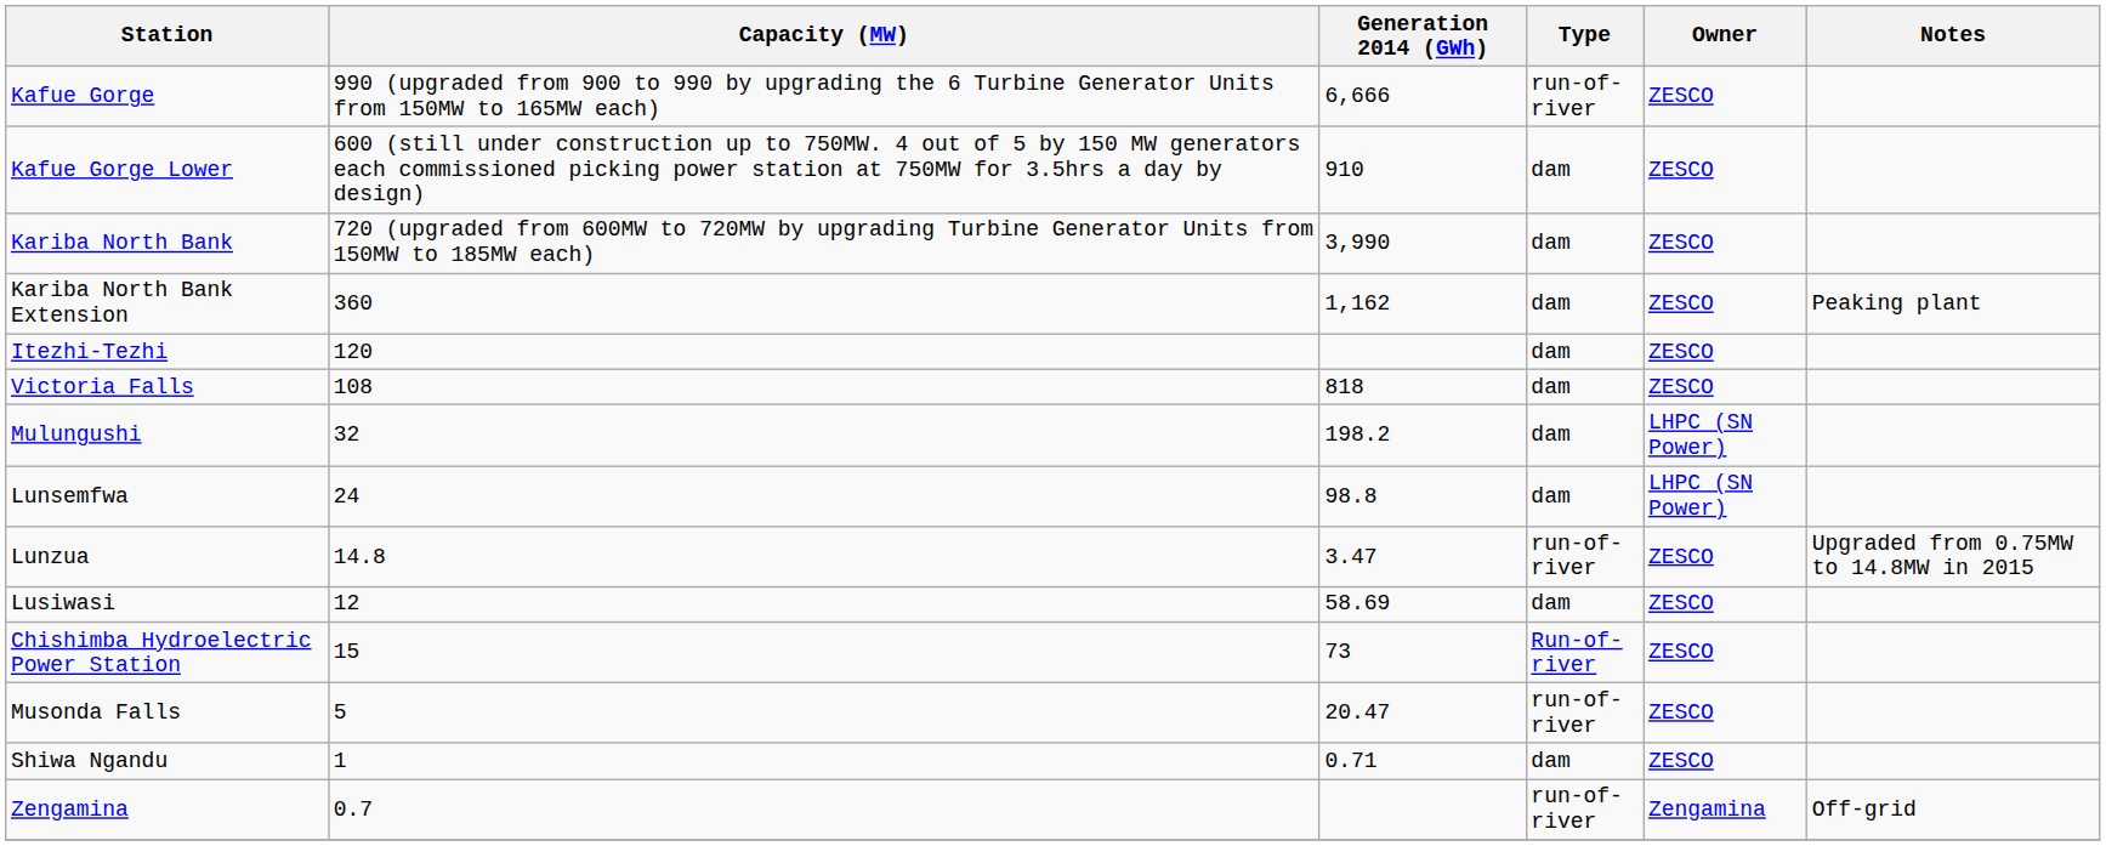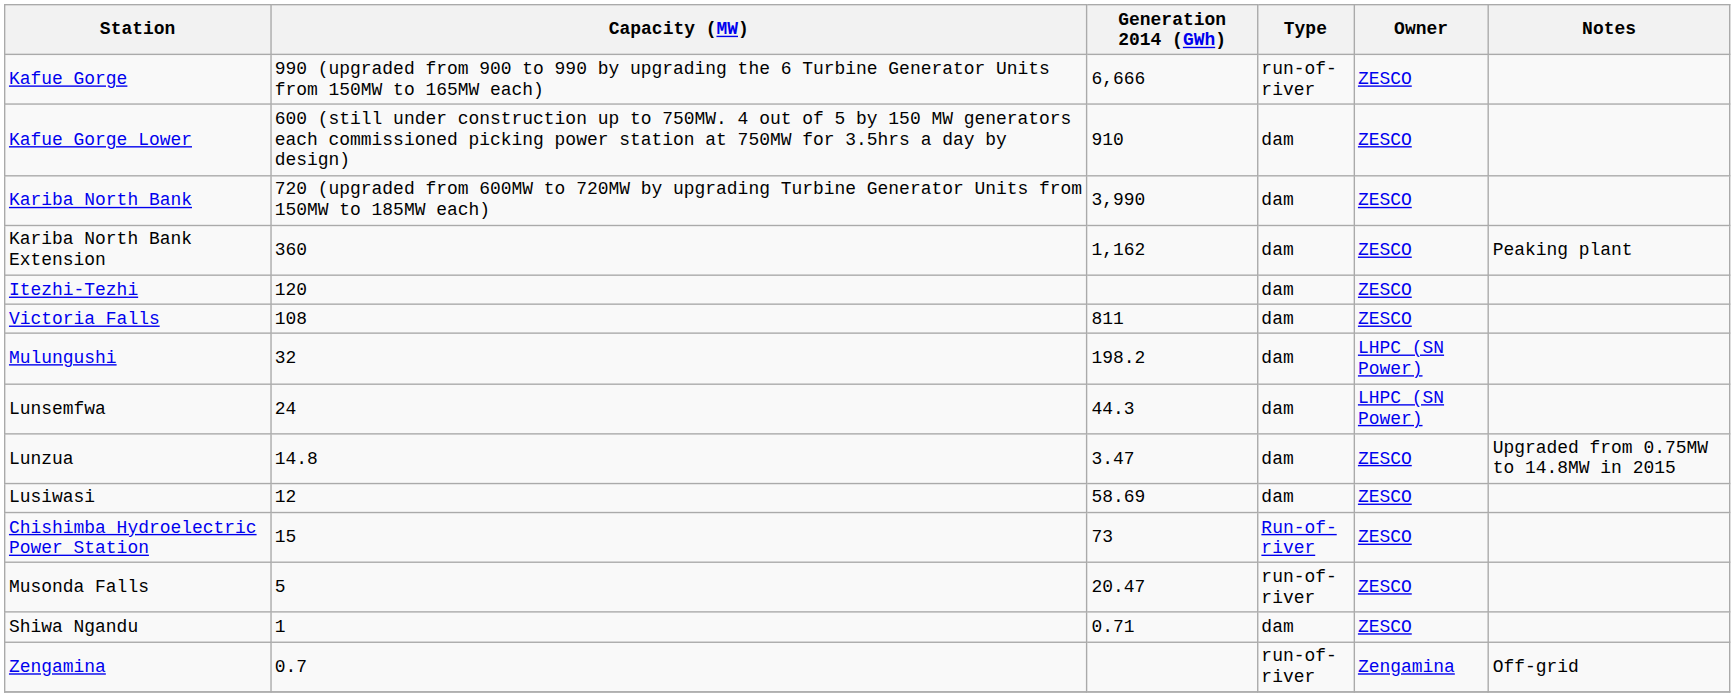Victoria Falls | Generation 2014 (GWh): 818 -> 811
Lunsemfwa | Generation 2014 (GWh): 98.8 -> 44.3
Lunzua | Type: run-of-river -> dam
